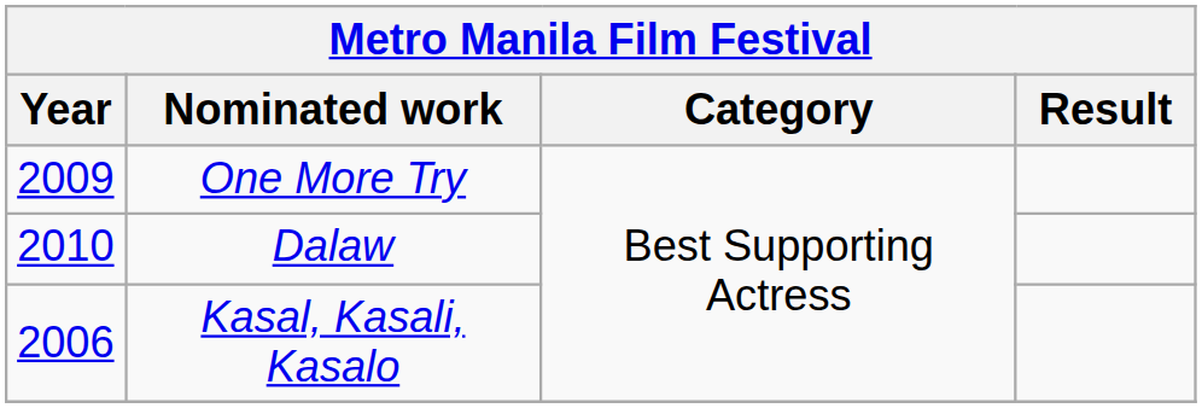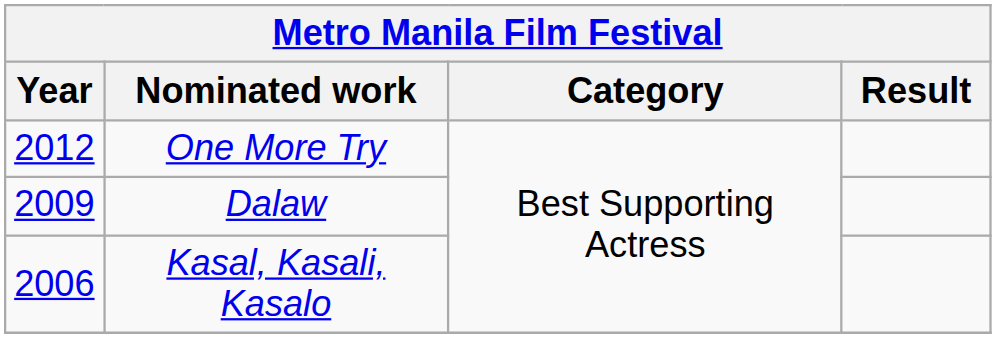One More Try | Year: 2009 -> 2012
Dalaw | Year: 2010 -> 2009
